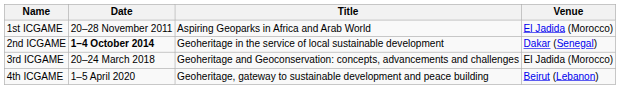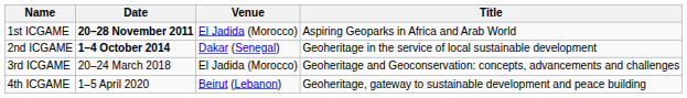columns swapped: Venue <-> Title
1st ICGAME | Date: normal -> bold
